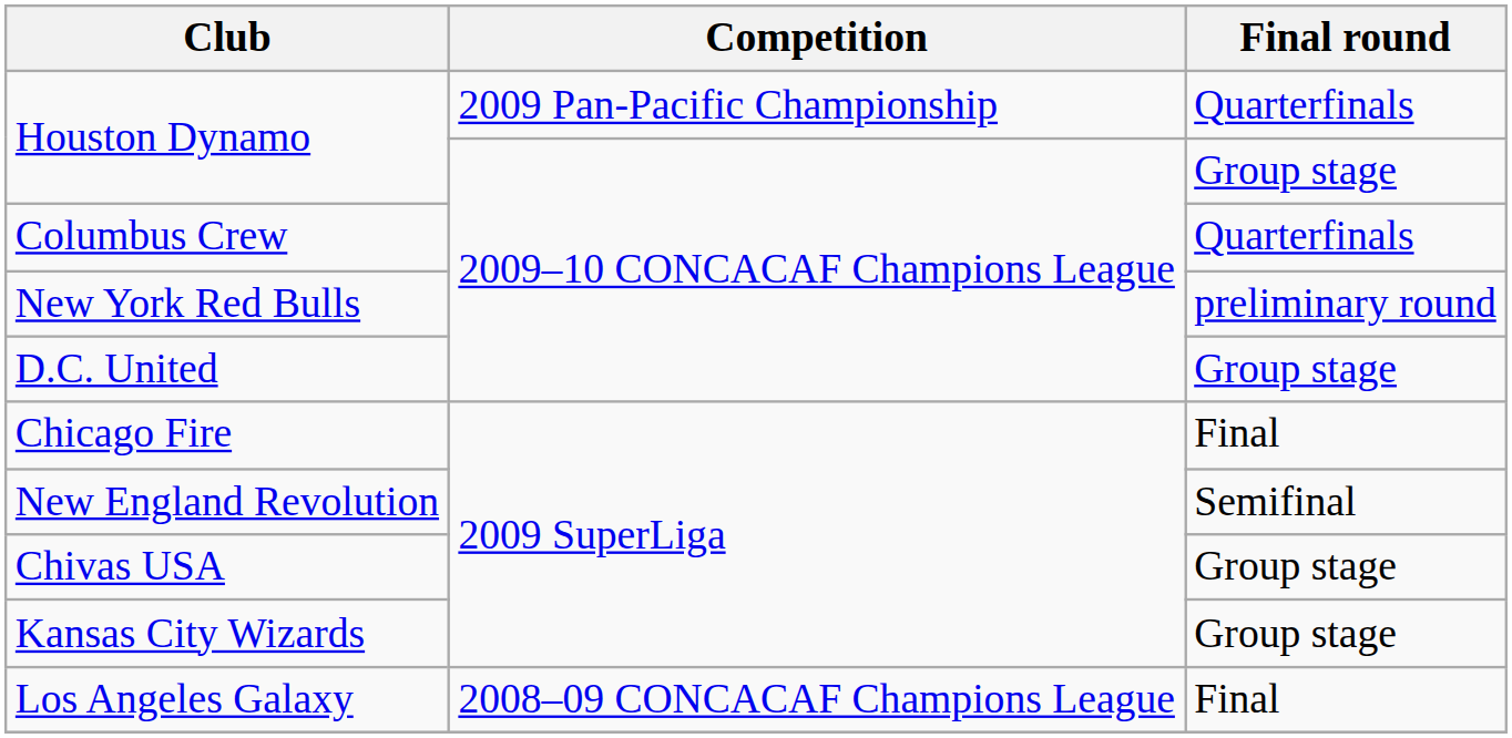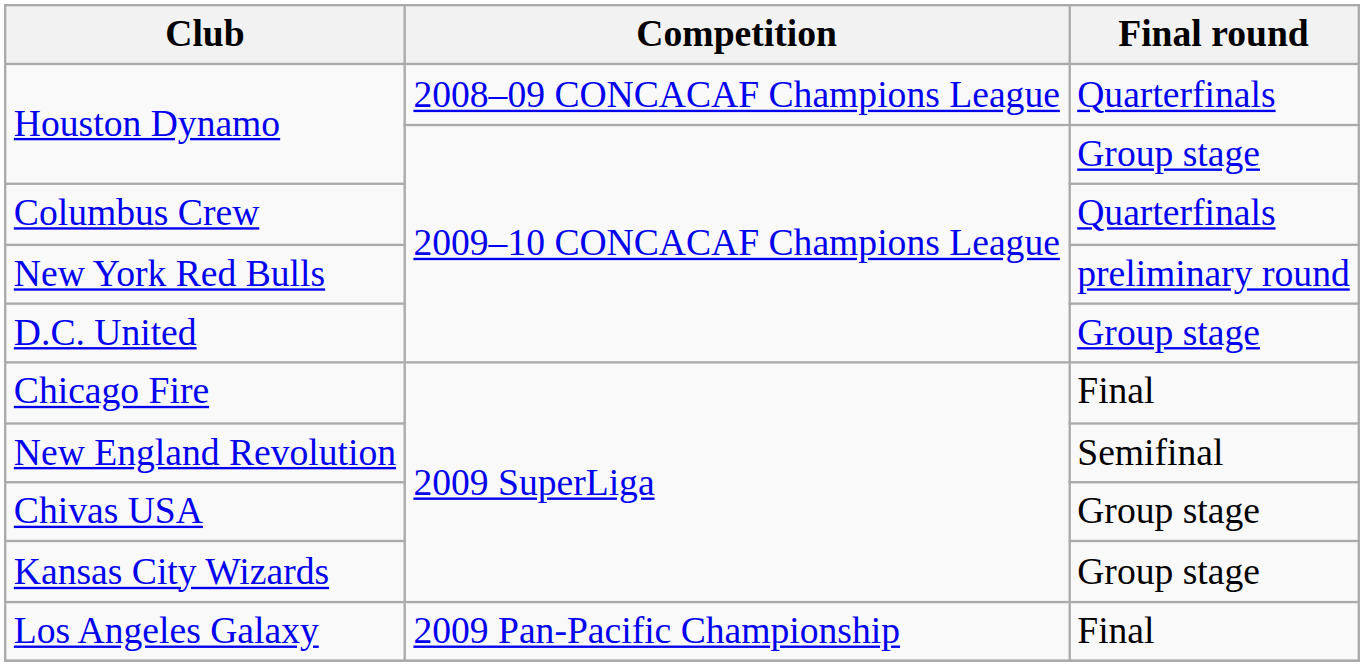Houston Dynamo / Quarterfinals | Competition: 2009 Pan-Pacific Championship -> 2008–09 CONCACAF Champions League
Los Angeles Galaxy | Competition: 2008–09 CONCACAF Champions League -> 2009 Pan-Pacific Championship
